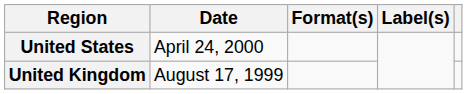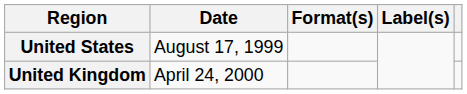United States | Date: April 24, 2000 -> August 17, 1999
United Kingdom | Date: August 17, 1999 -> April 24, 2000
